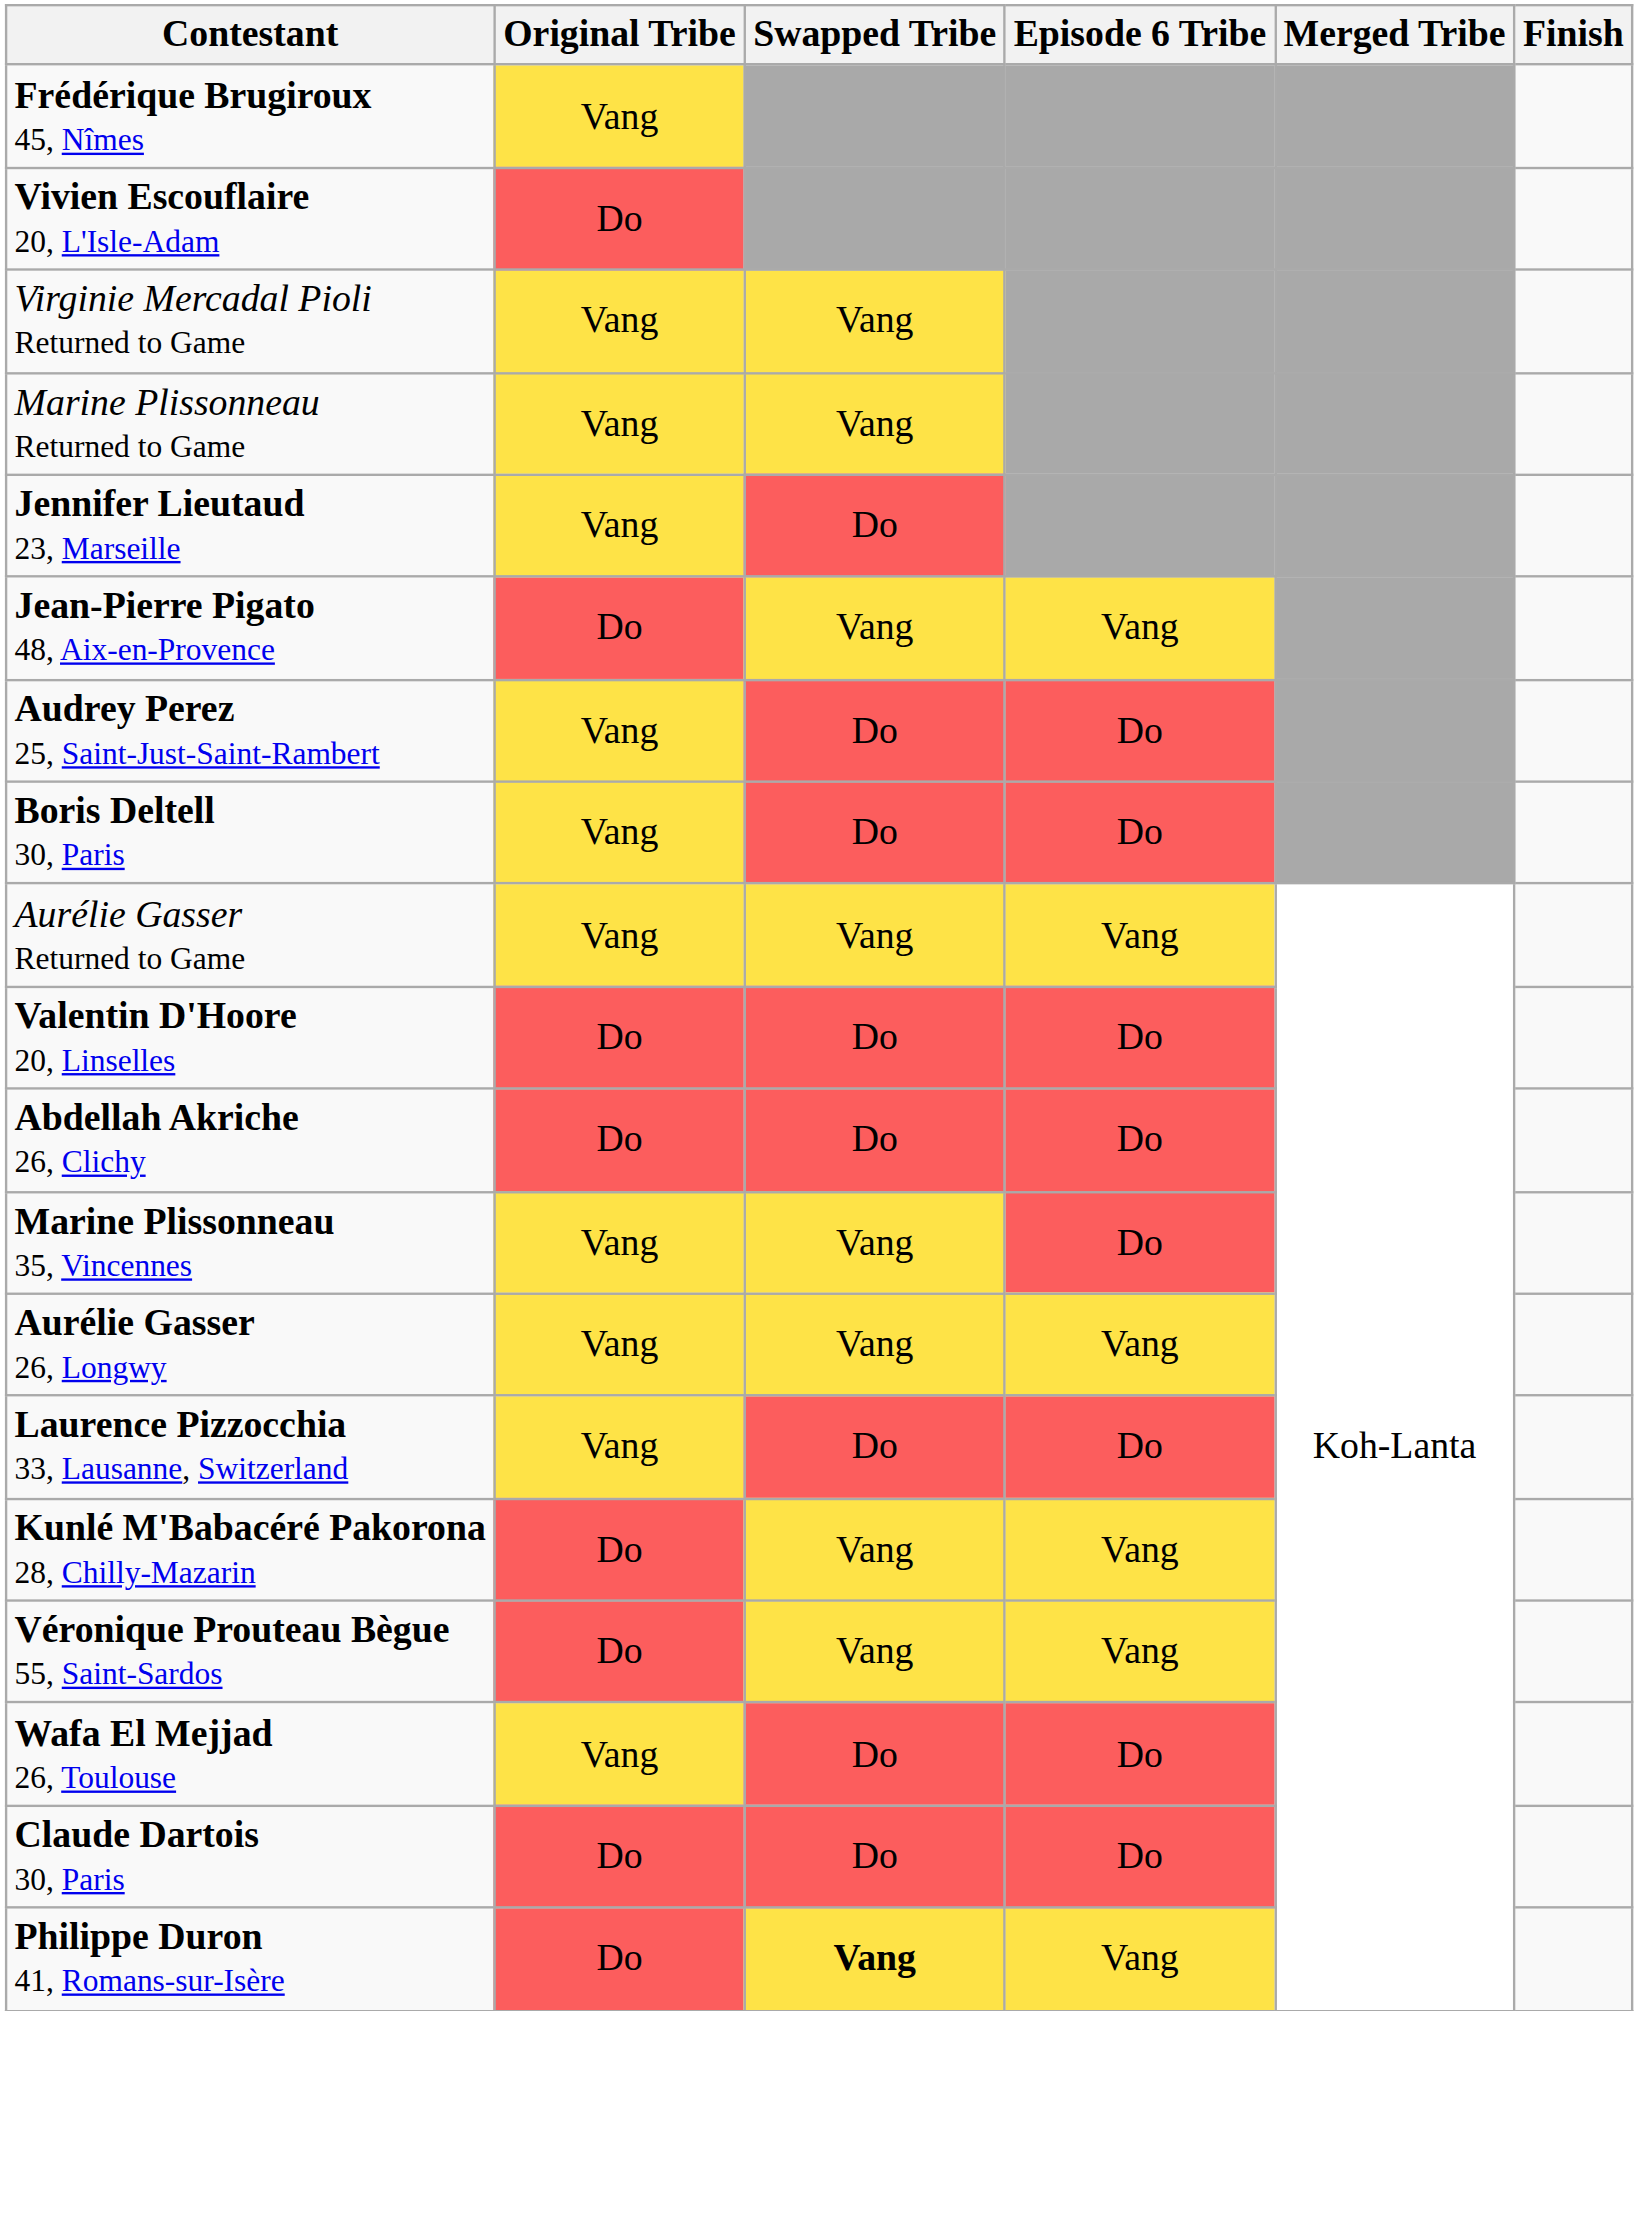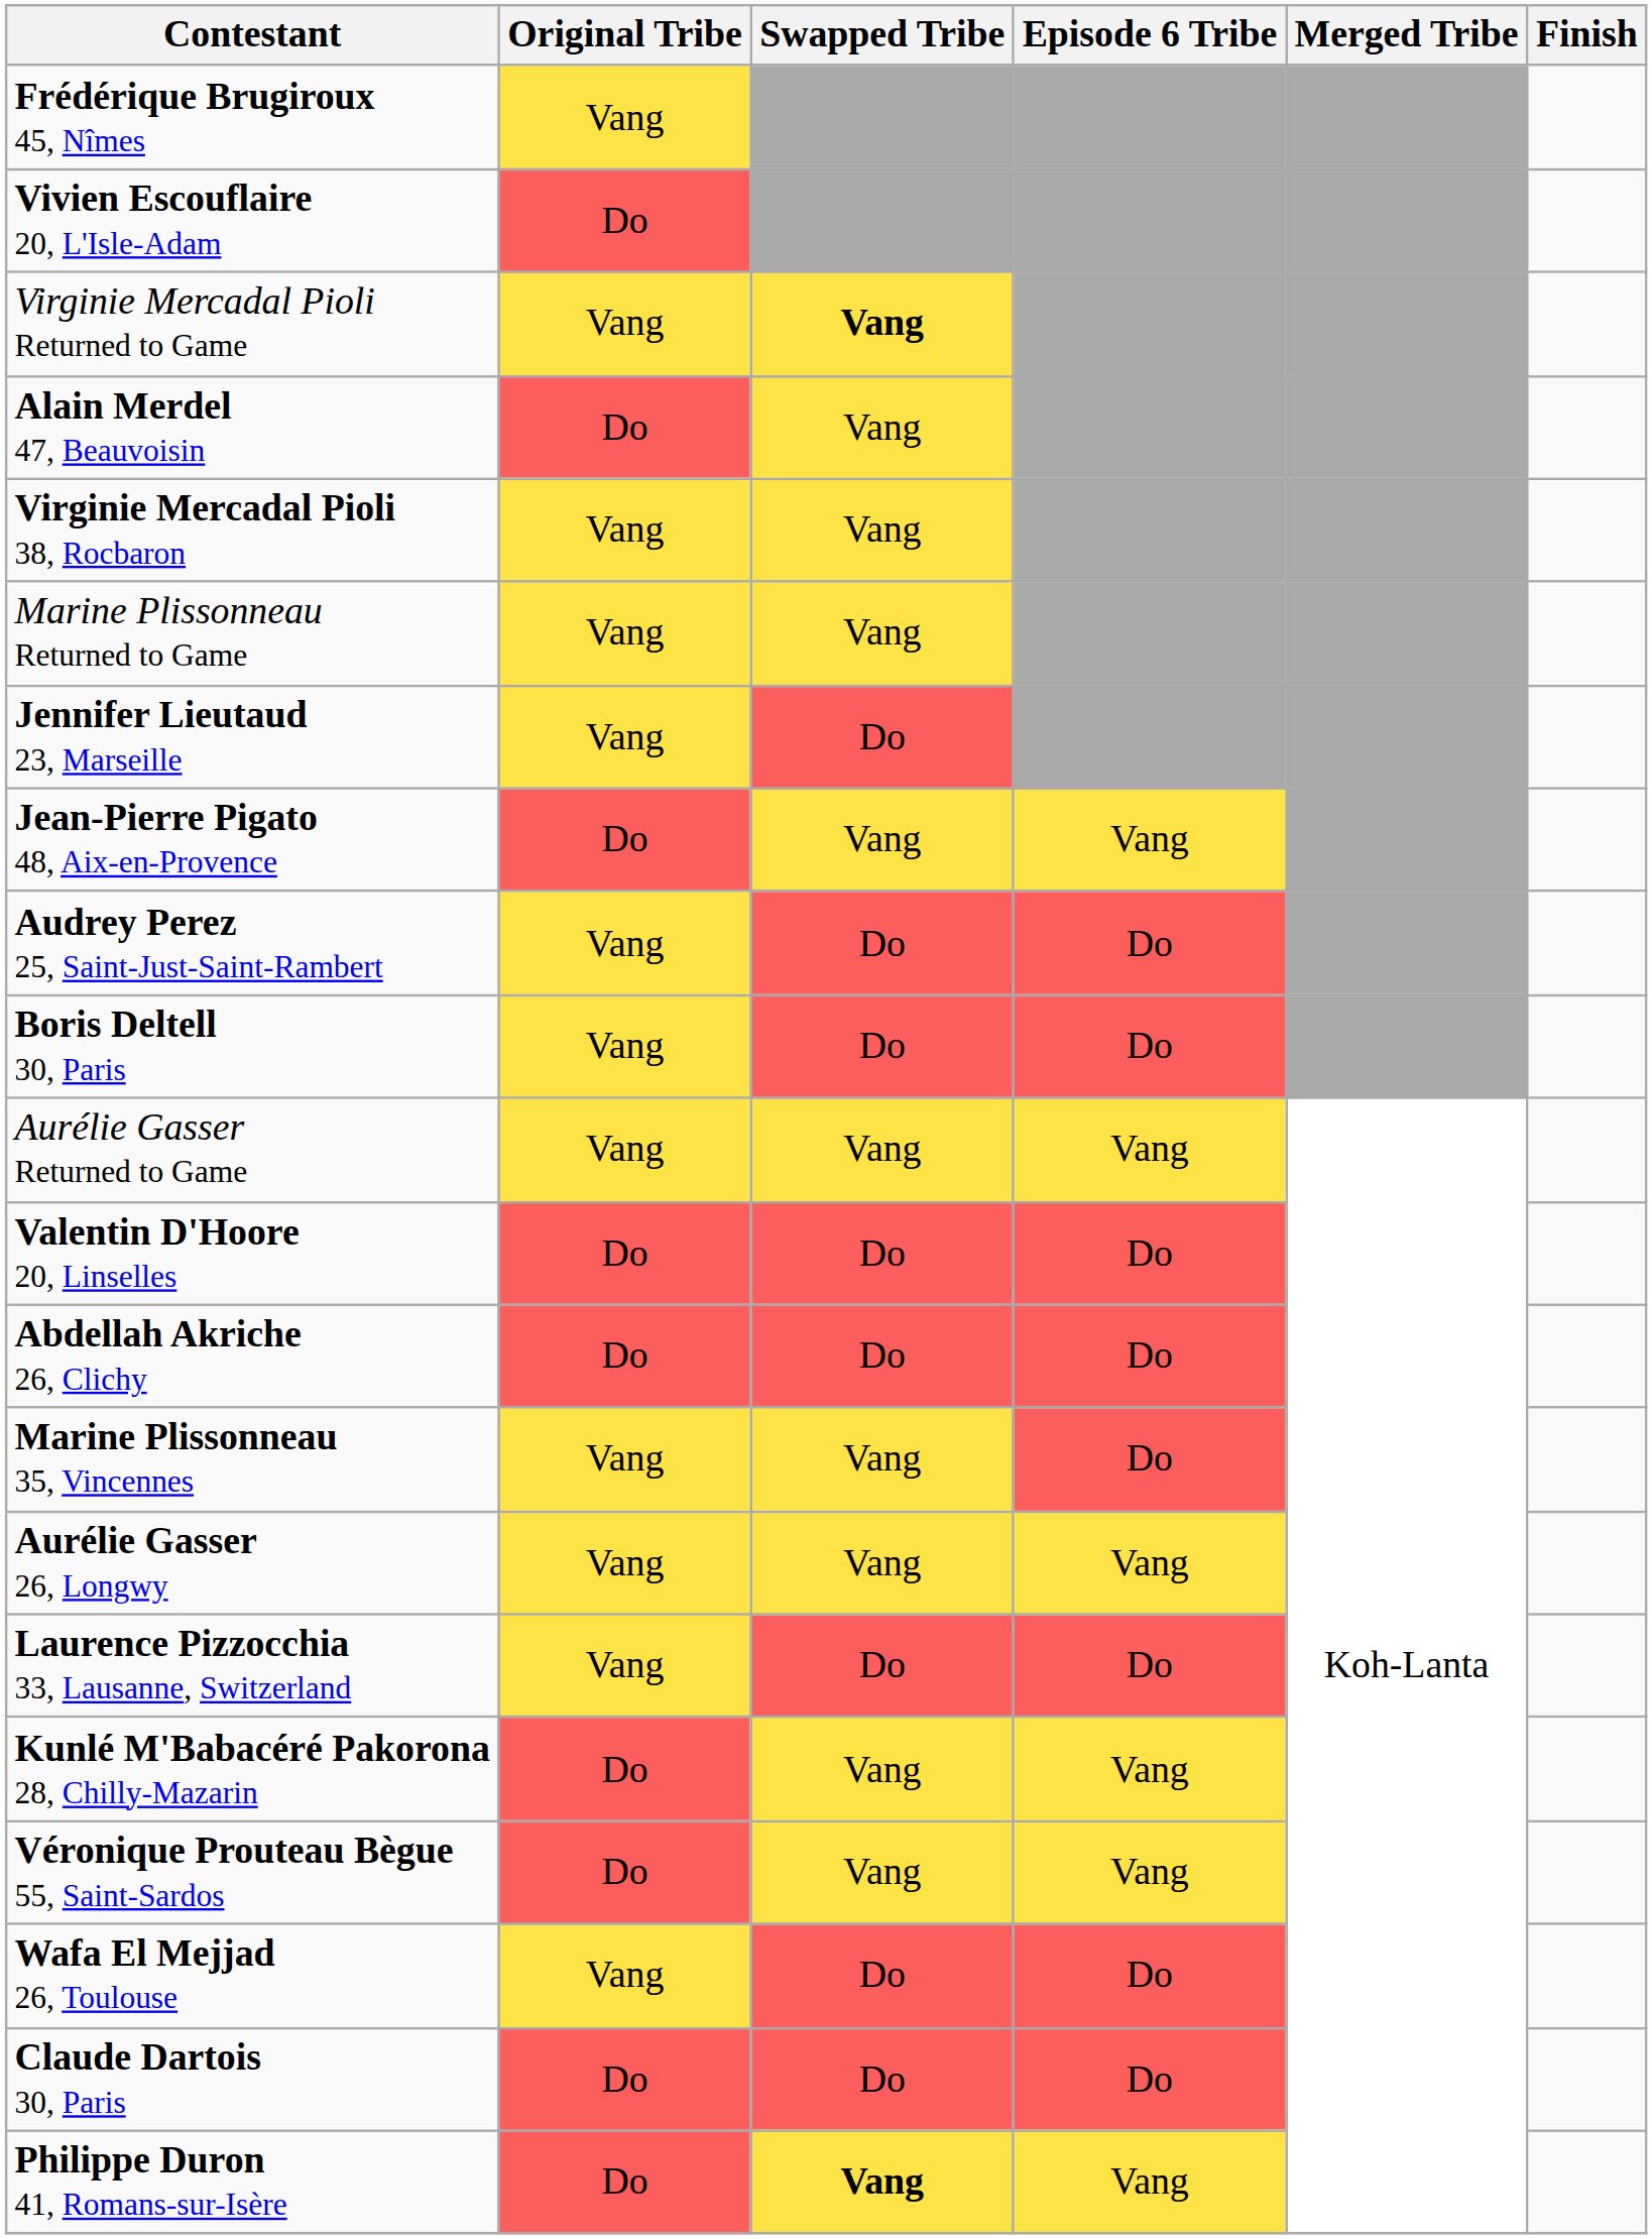Virginie Mercadal Pioli Returned to Game | Swapped Tribe: normal -> bold
+ row: Alain Merdel 47, Beauvoisin | Do | Vang
+ row: Virginie Mercadal Pioli 38, Rocbaron | Vang | Vang
